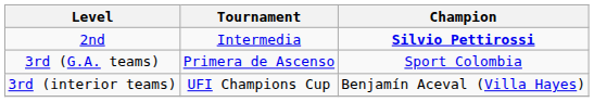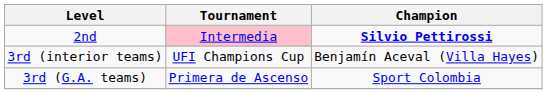2nd | Tournament: no background -> pink background
rows swapped: 3rd (G.A. teams) <-> 3rd (interior teams)
